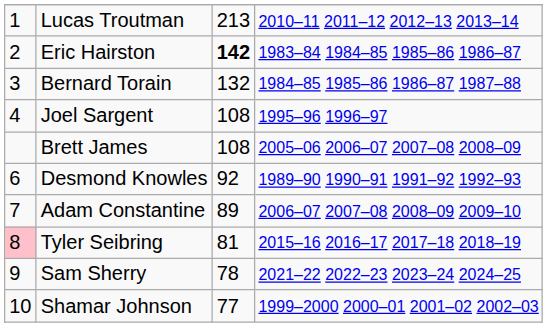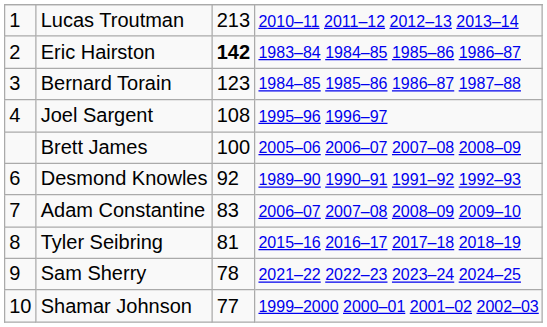Bernard Torain | column 3: 132 -> 123
Brett James | column 3: 108 -> 100
Adam Constantine | column 3: 89 -> 83
Tyler Seibring | column 1: pink background -> no background
